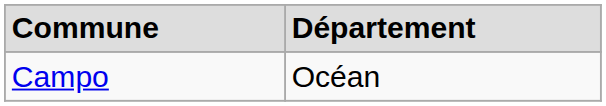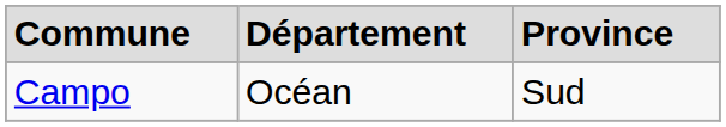+ column: Province | Sud
